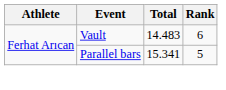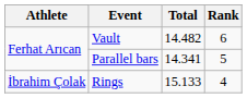Vault | Total: 14.483 -> 14.482
Parallel bars | Total: 15.341 -> 14.341
+ row: İbrahim Çolak | Rings | 15.133 | 4
